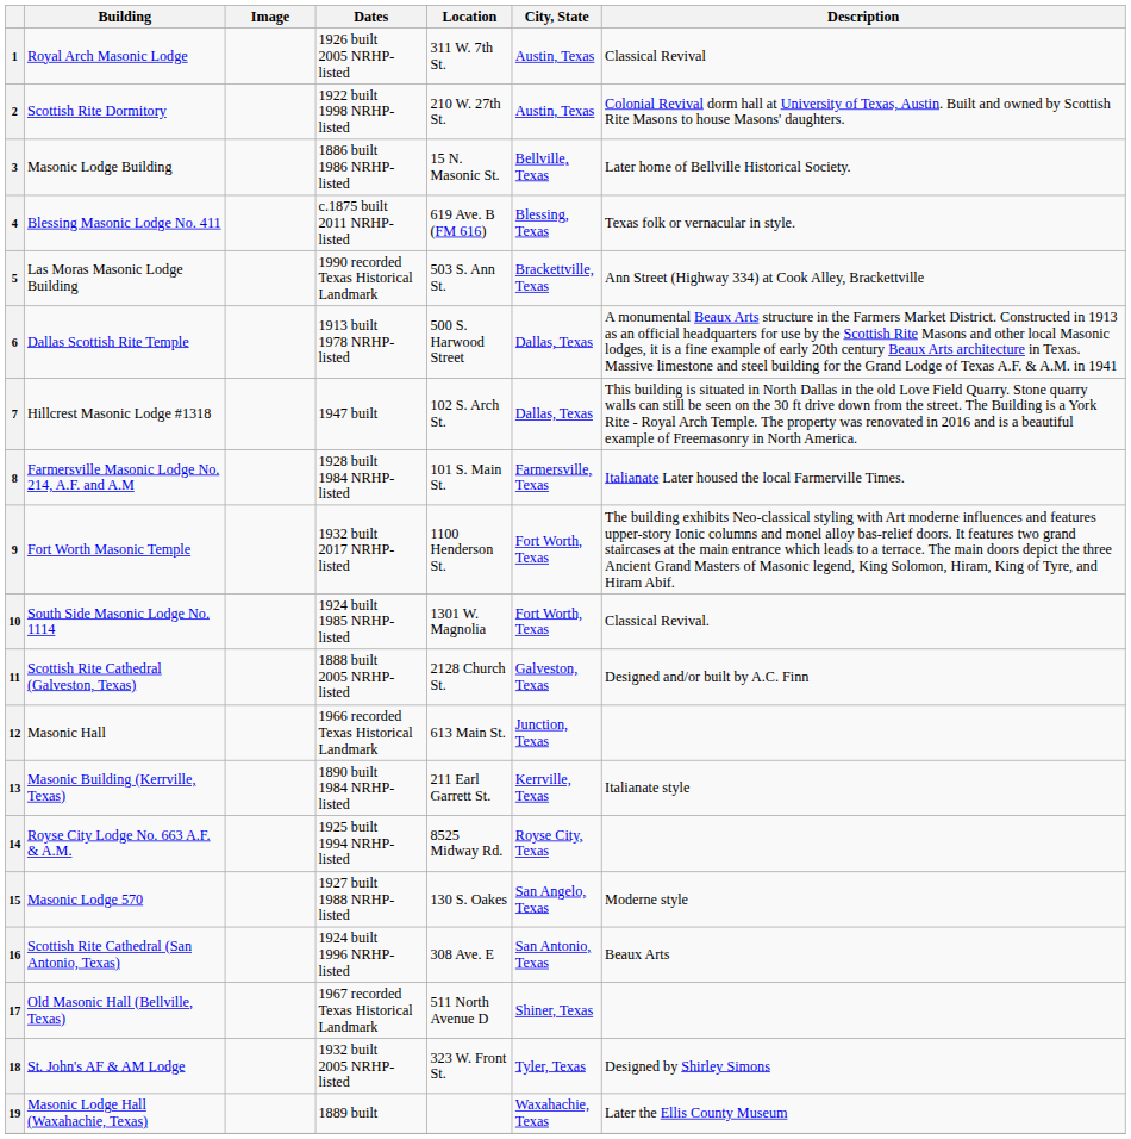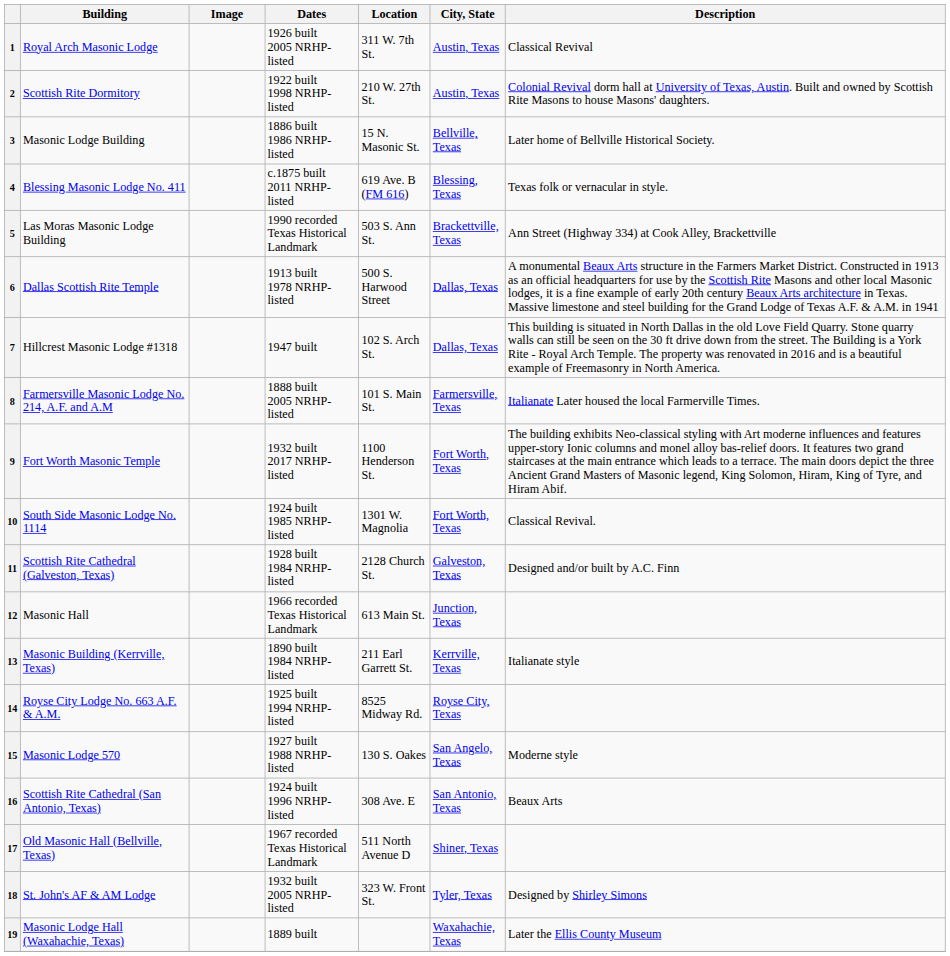8 | Dates: 1928 built 1984 NRHP-listed -> 1888 built 2005 NRHP-listed
11 | Dates: 1888 built 2005 NRHP-listed -> 1928 built 1984 NRHP-listed
